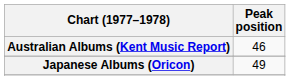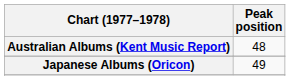Australian Albums (Kent Music Report) | Peak position: 46 -> 48
